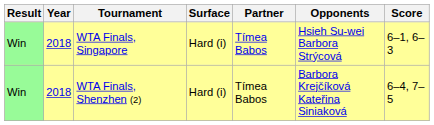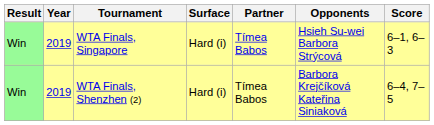WTA Finals, Singapore | Year: 2018 -> 2019
WTA Finals, Shenzhen (2) | Year: 2018 -> 2019
